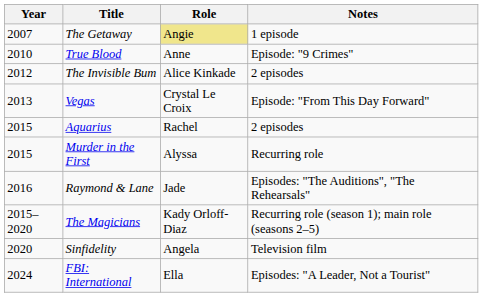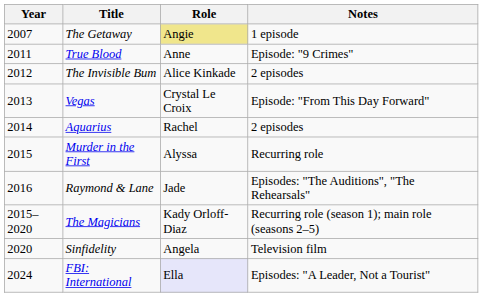True Blood | Year: 2010 -> 2011
Aquarius | Year: 2015 -> 2014
FBI: International | Role: no background -> lavender background
